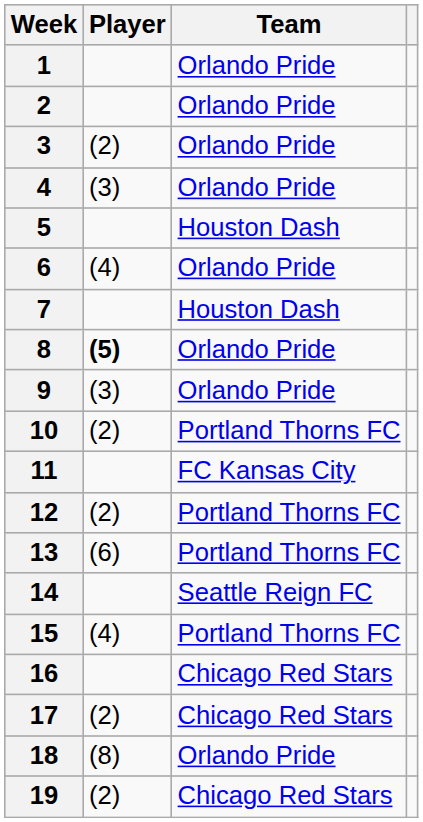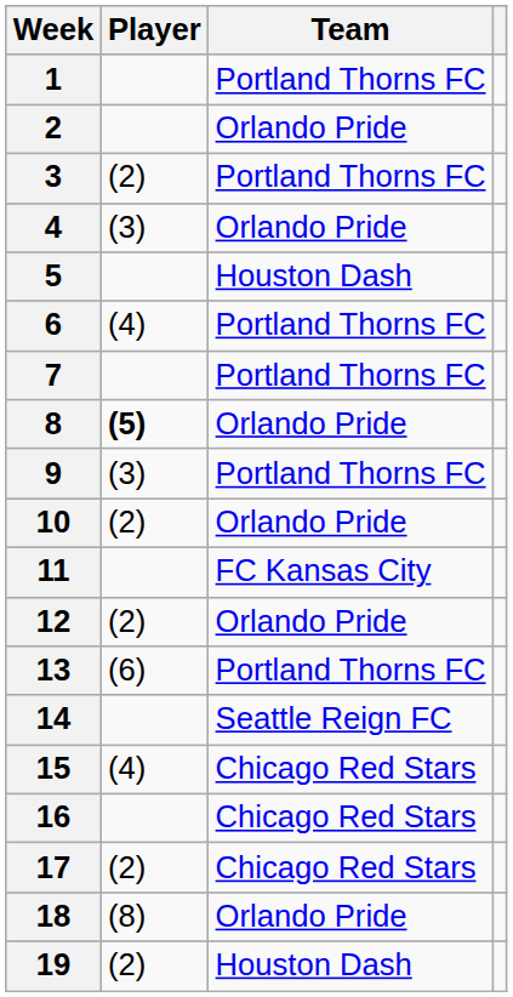1 | Team: Orlando Pride -> Portland Thorns FC
3 | Team: Orlando Pride -> Portland Thorns FC
6 | Team: Orlando Pride -> Portland Thorns FC
7 | Team: Houston Dash -> Portland Thorns FC
9 | Team: Orlando Pride -> Portland Thorns FC
10 | Team: Portland Thorns FC -> Orlando Pride
12 | Team: Portland Thorns FC -> Orlando Pride
15 | Team: Portland Thorns FC -> Chicago Red Stars
19 | Team: Chicago Red Stars -> Houston Dash
